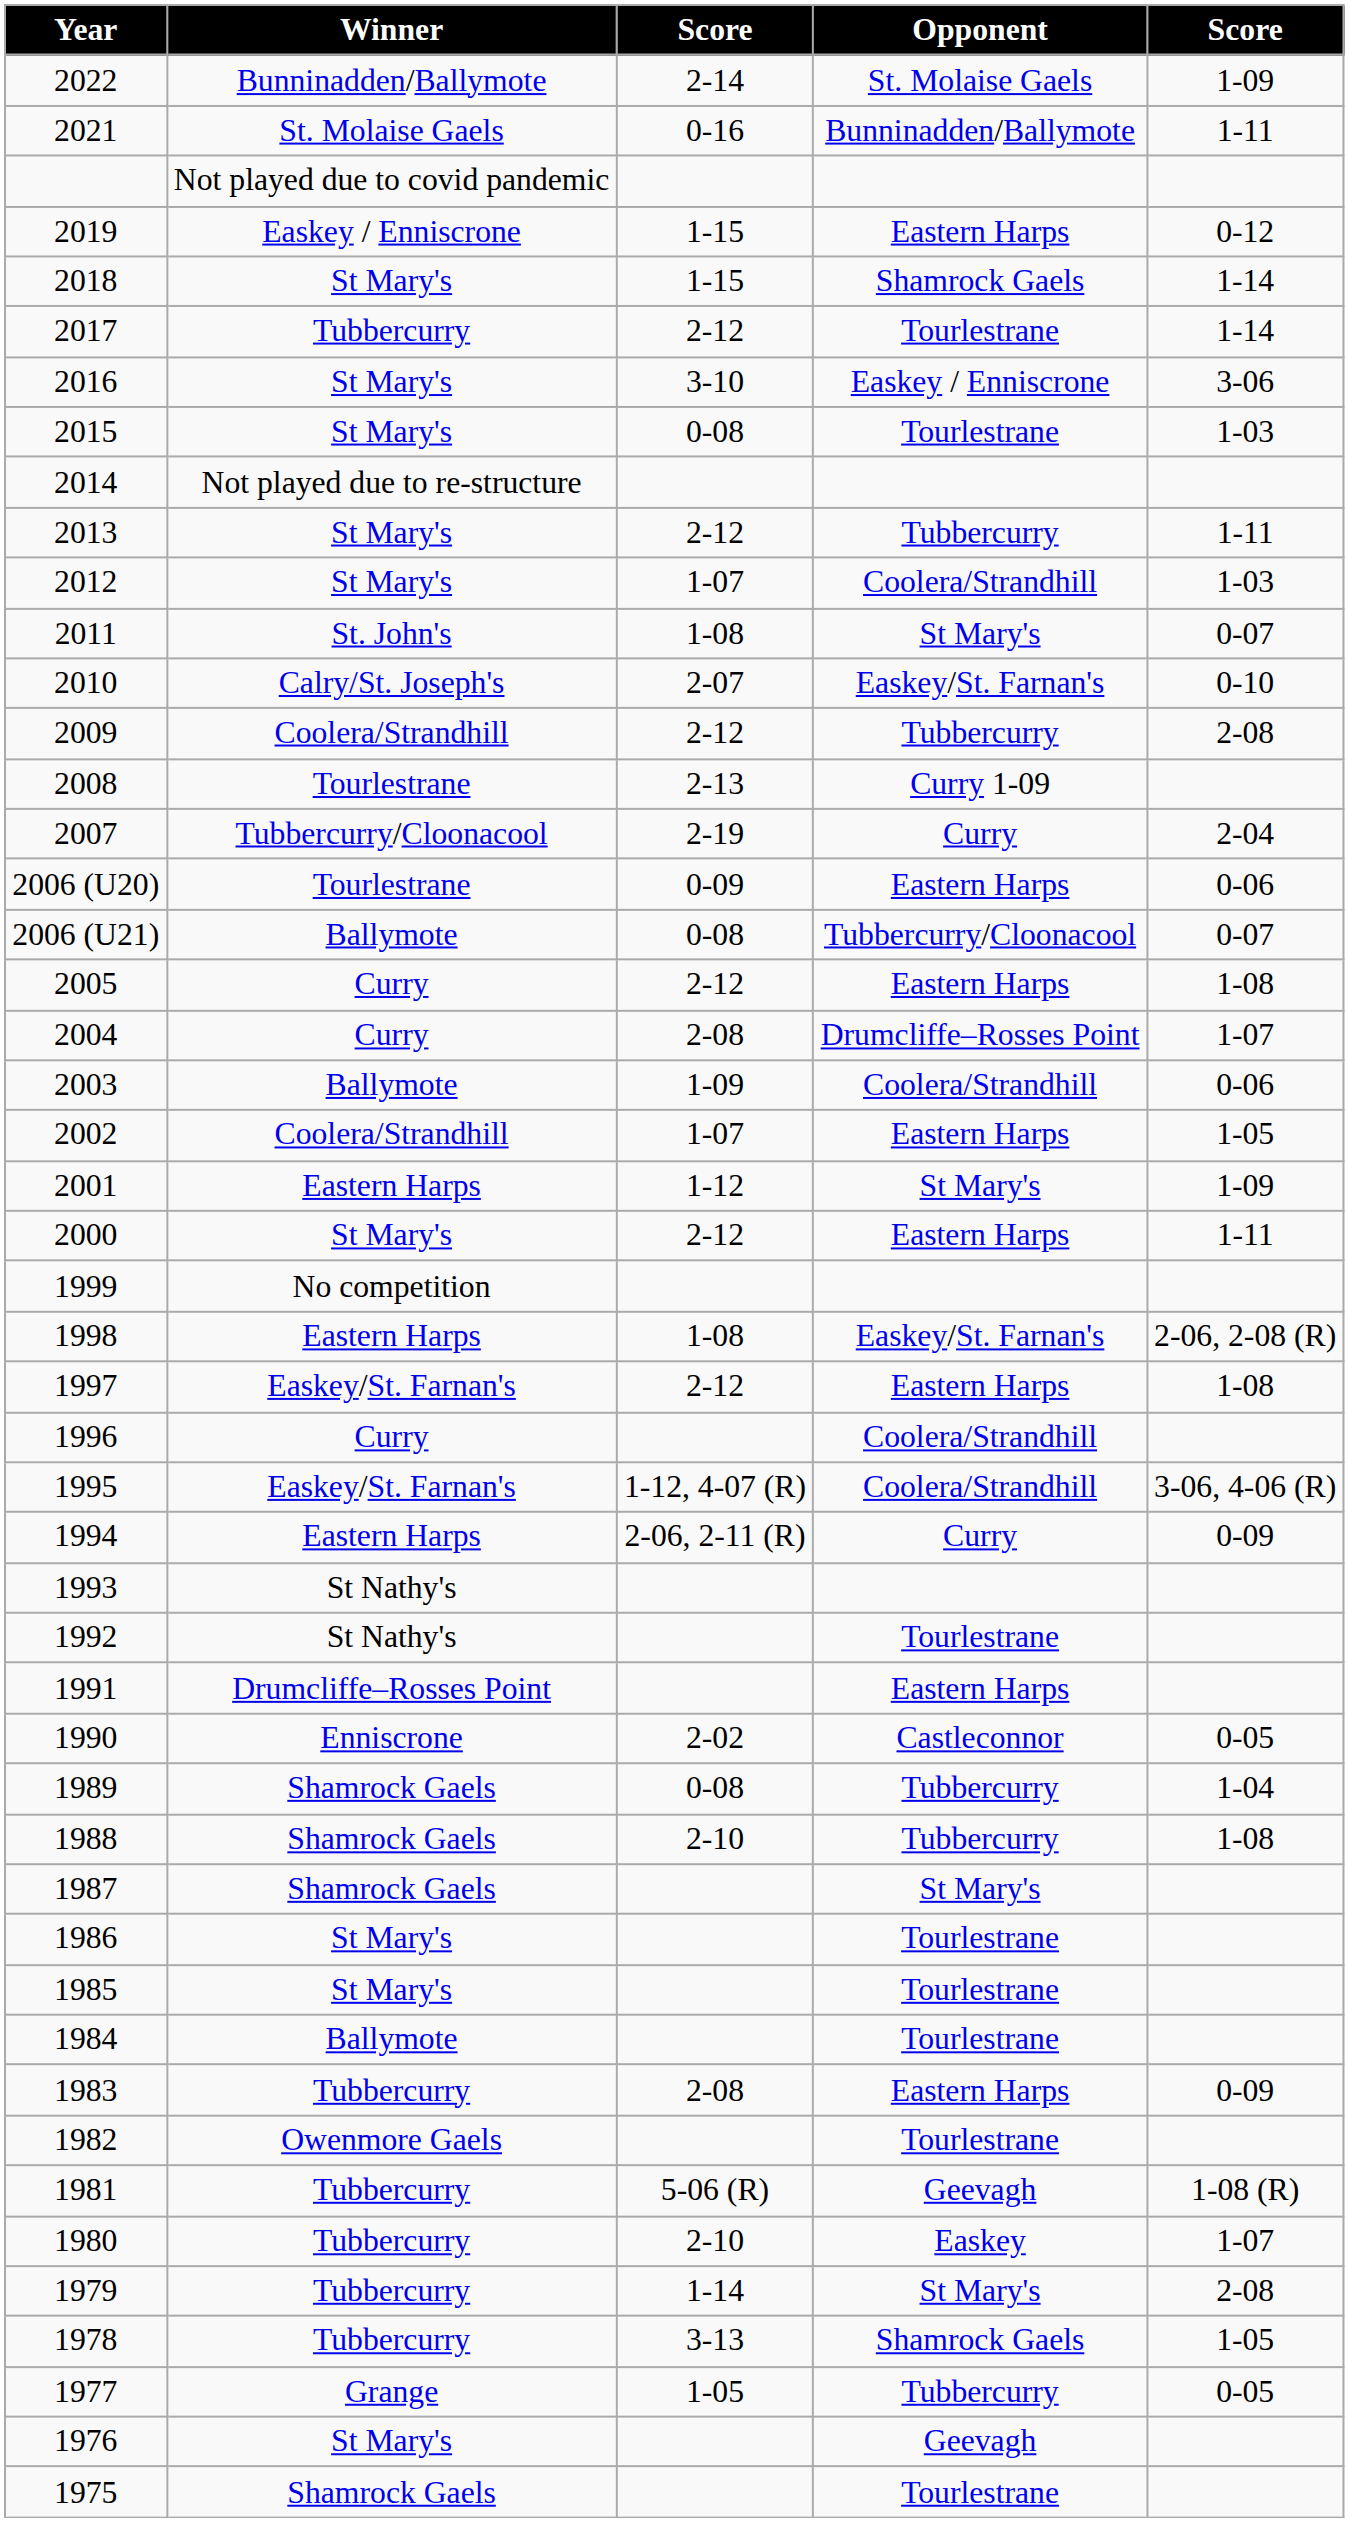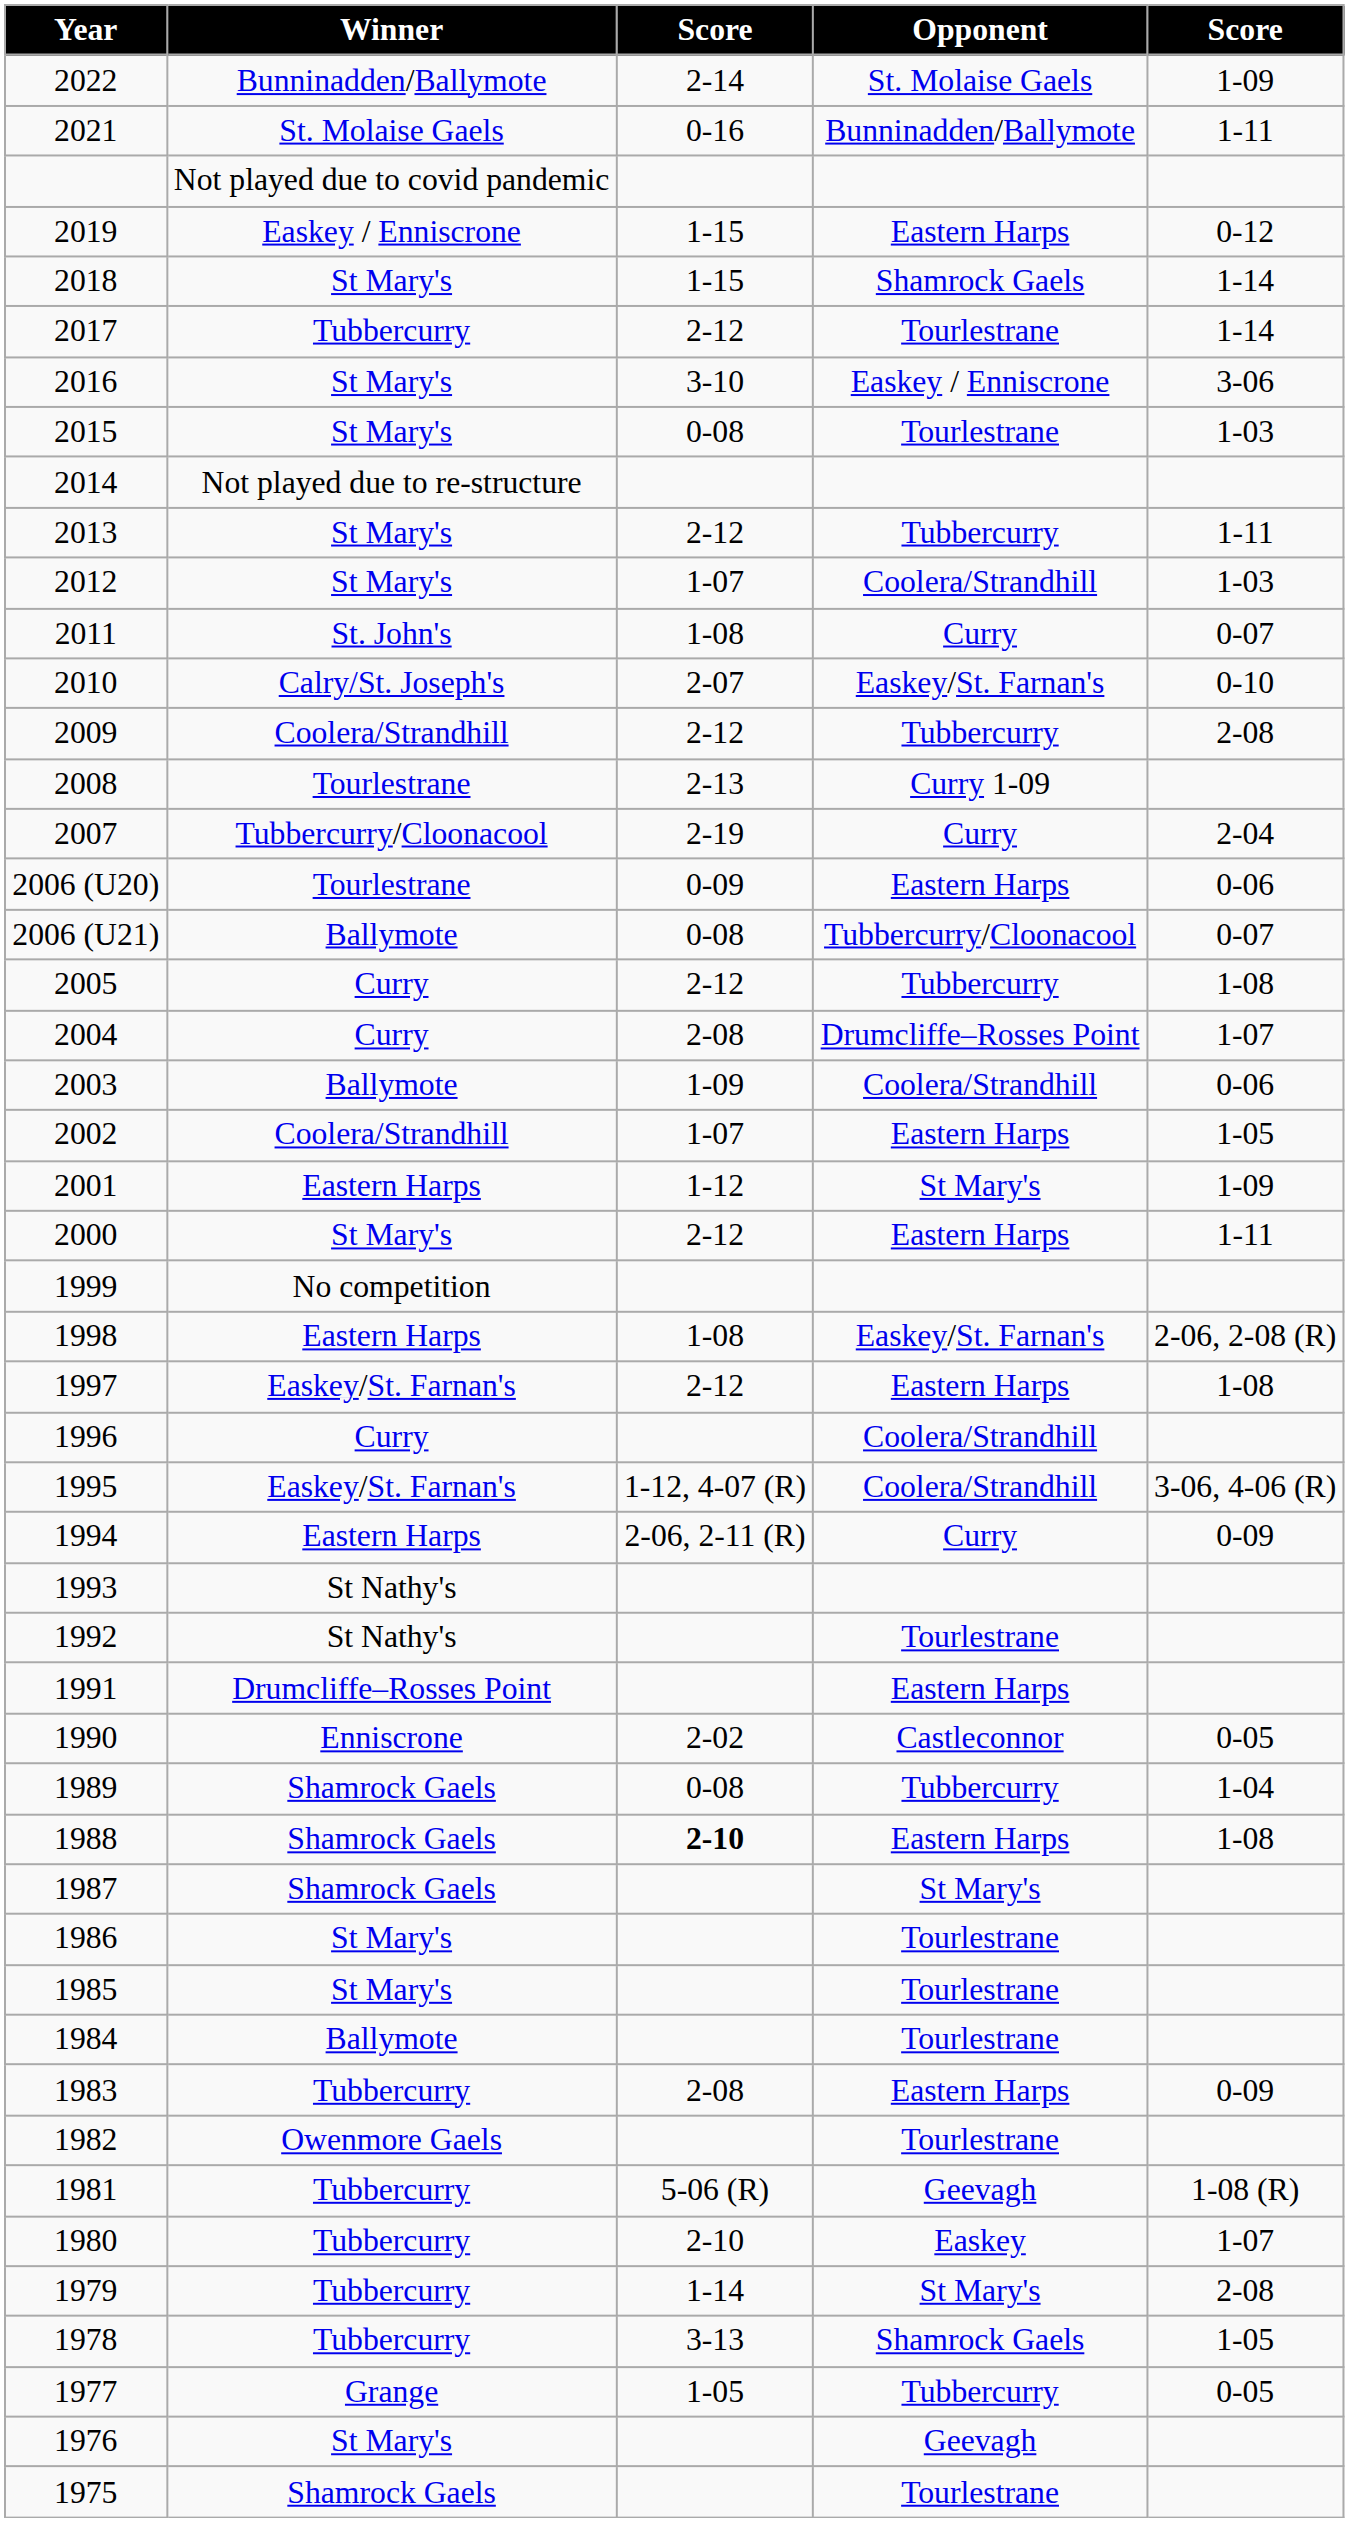2011 | Opponent: St Mary's -> Curry
2005 | Opponent: Eastern Harps -> Tubbercurry
1988 | column 3: normal -> bold
1988 | Opponent: Tubbercurry -> Eastern Harps
